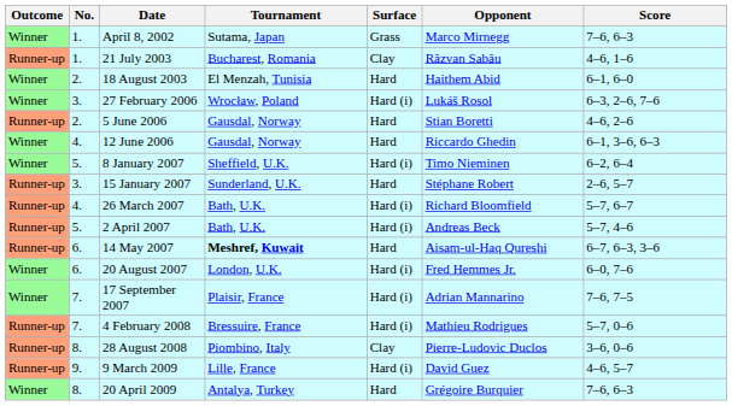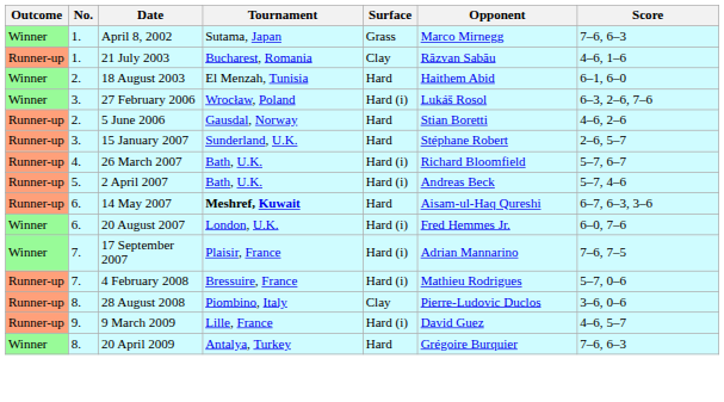- row: Winner | 4. | 12 June 2006 | Gausdal, Norway | Hard | Riccardo Ghedin | 6–1, 3–6, 6–3
- row: Winner | 5. | 8 January 2007 | Sheffield, U.K. | Hard (i) | Timo Nieminen | 6–2, 6–4
